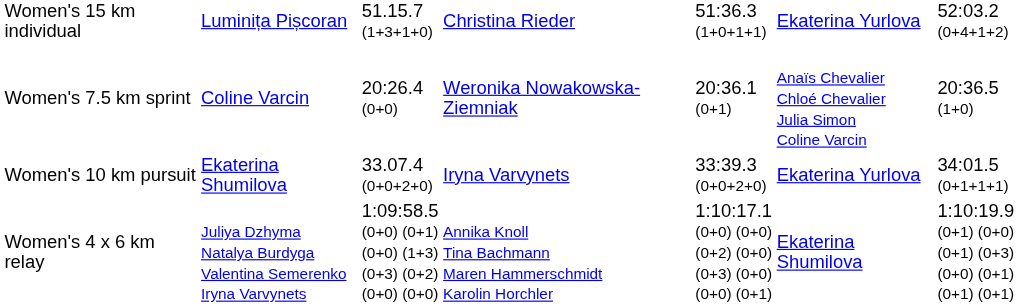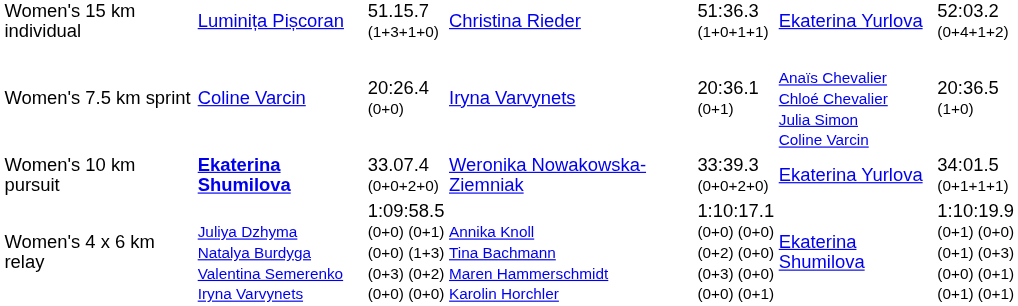Women's 7.5 km sprint | column 4: Weronika Nowakowska-Ziemniak -> Iryna Varvynets
Women's 10 km pursuit | column 2: normal -> bold
Women's 10 km pursuit | column 4: Iryna Varvynets -> Weronika Nowakowska-Ziemniak
